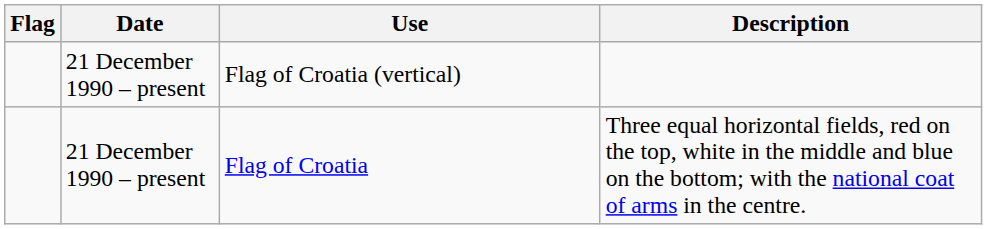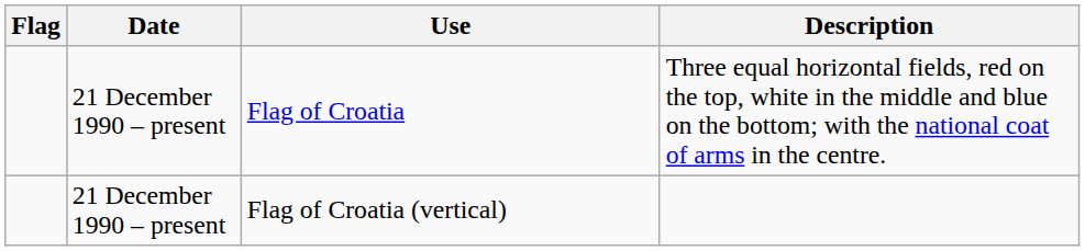rows swapped: Flag of Croatia <-> Flag of Croatia (vertical)
